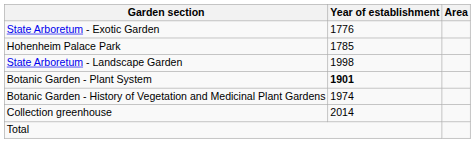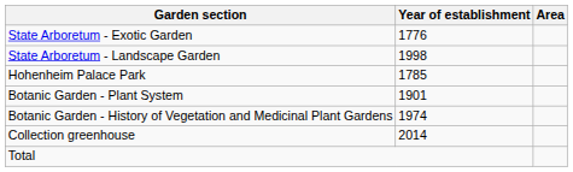rows swapped: State Arboretum - Landscape Garden <-> Hohenheim Palace Park
Botanic Garden - Plant System | Year of establishment: bold -> normal
